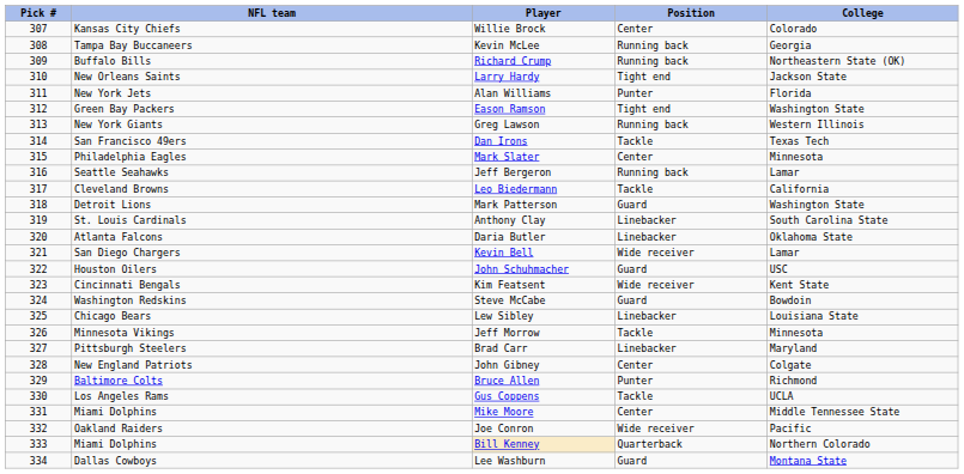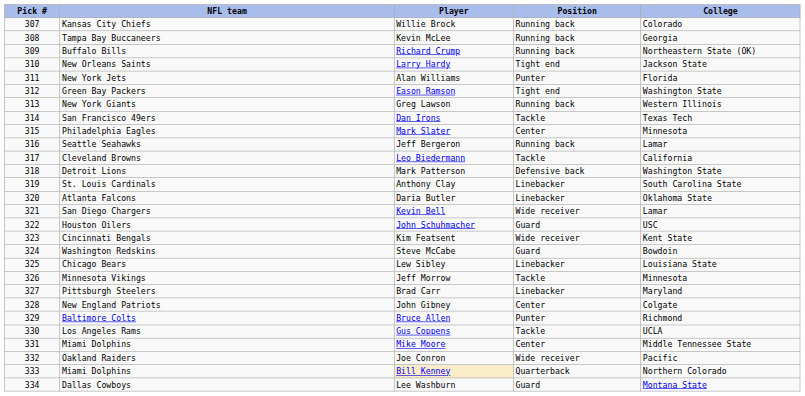Willie Brock | Position: Center -> Running back
Mark Patterson | Position: Guard -> Defensive back
